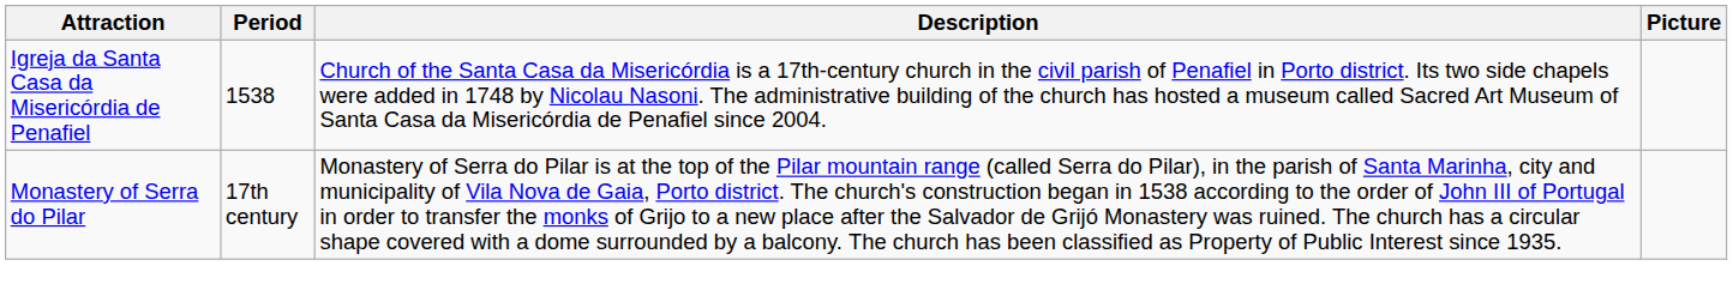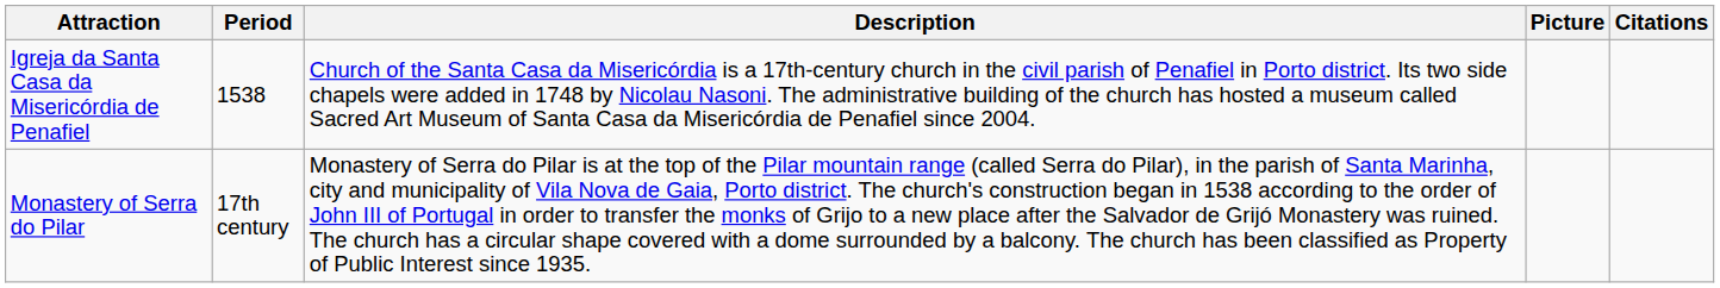+ column: Citations
